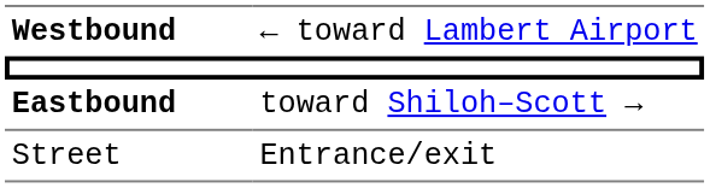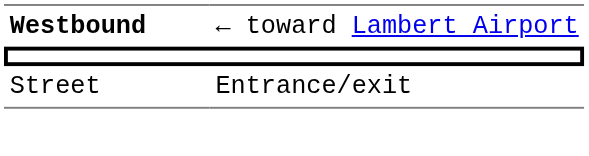- row: Eastbound | toward Shiloh–Scott →
